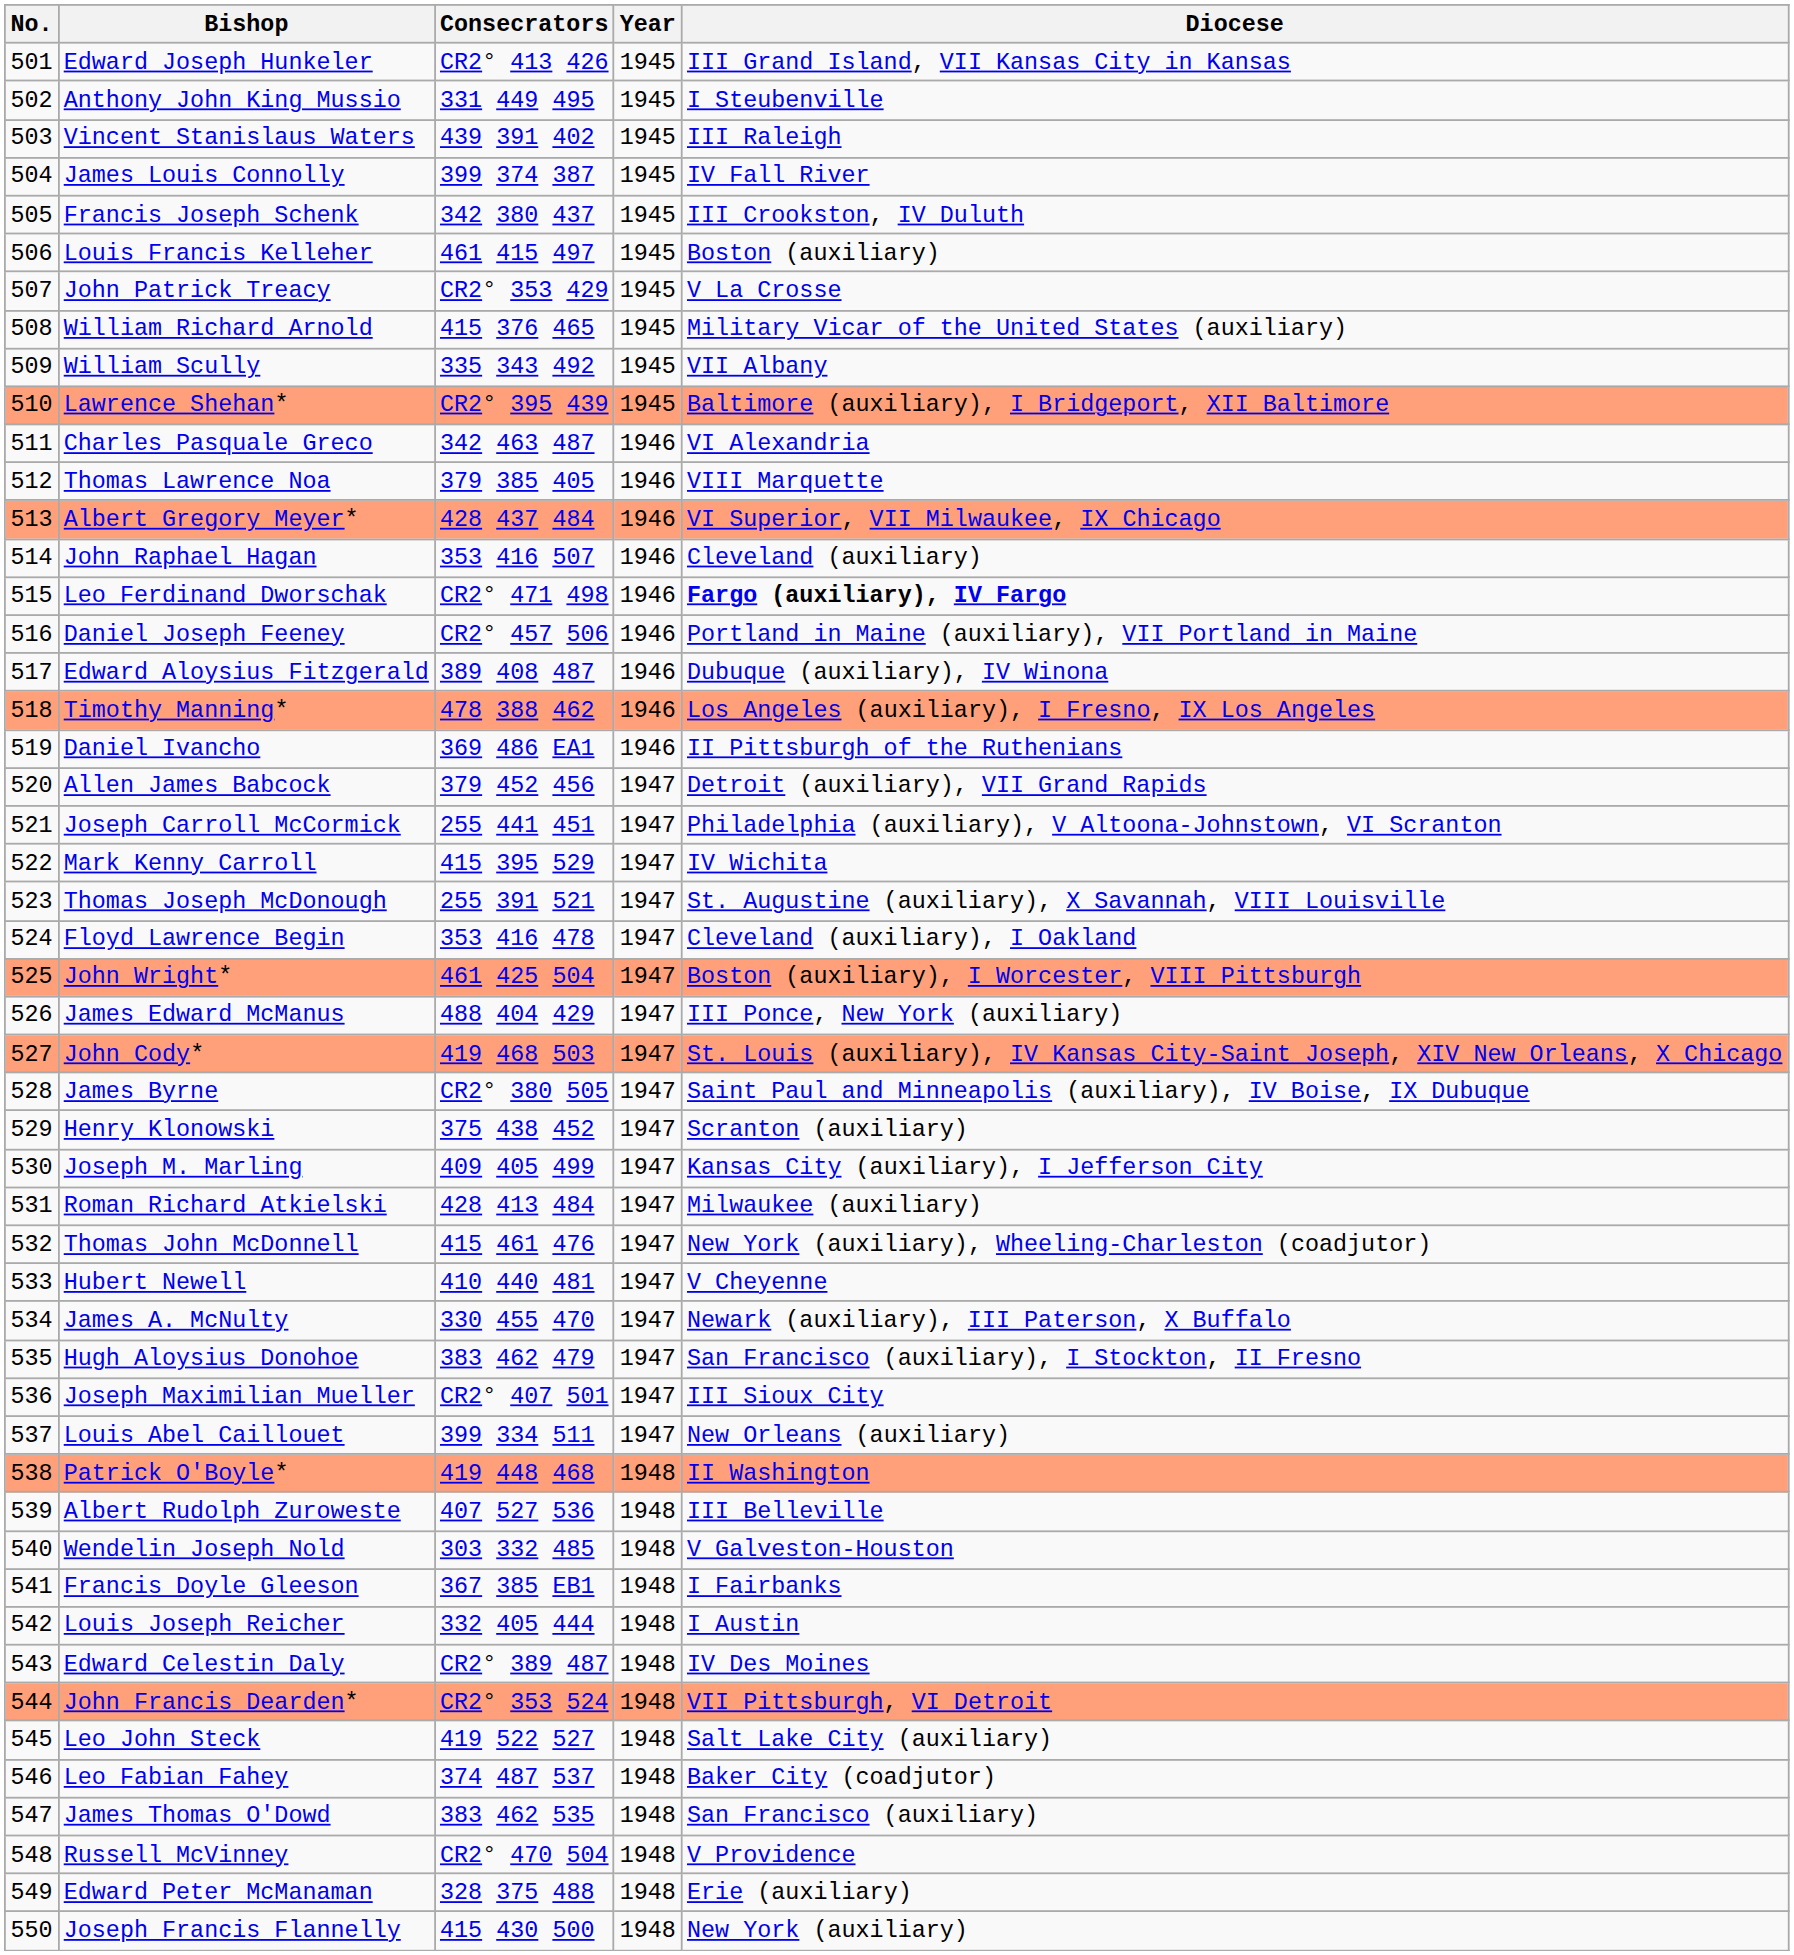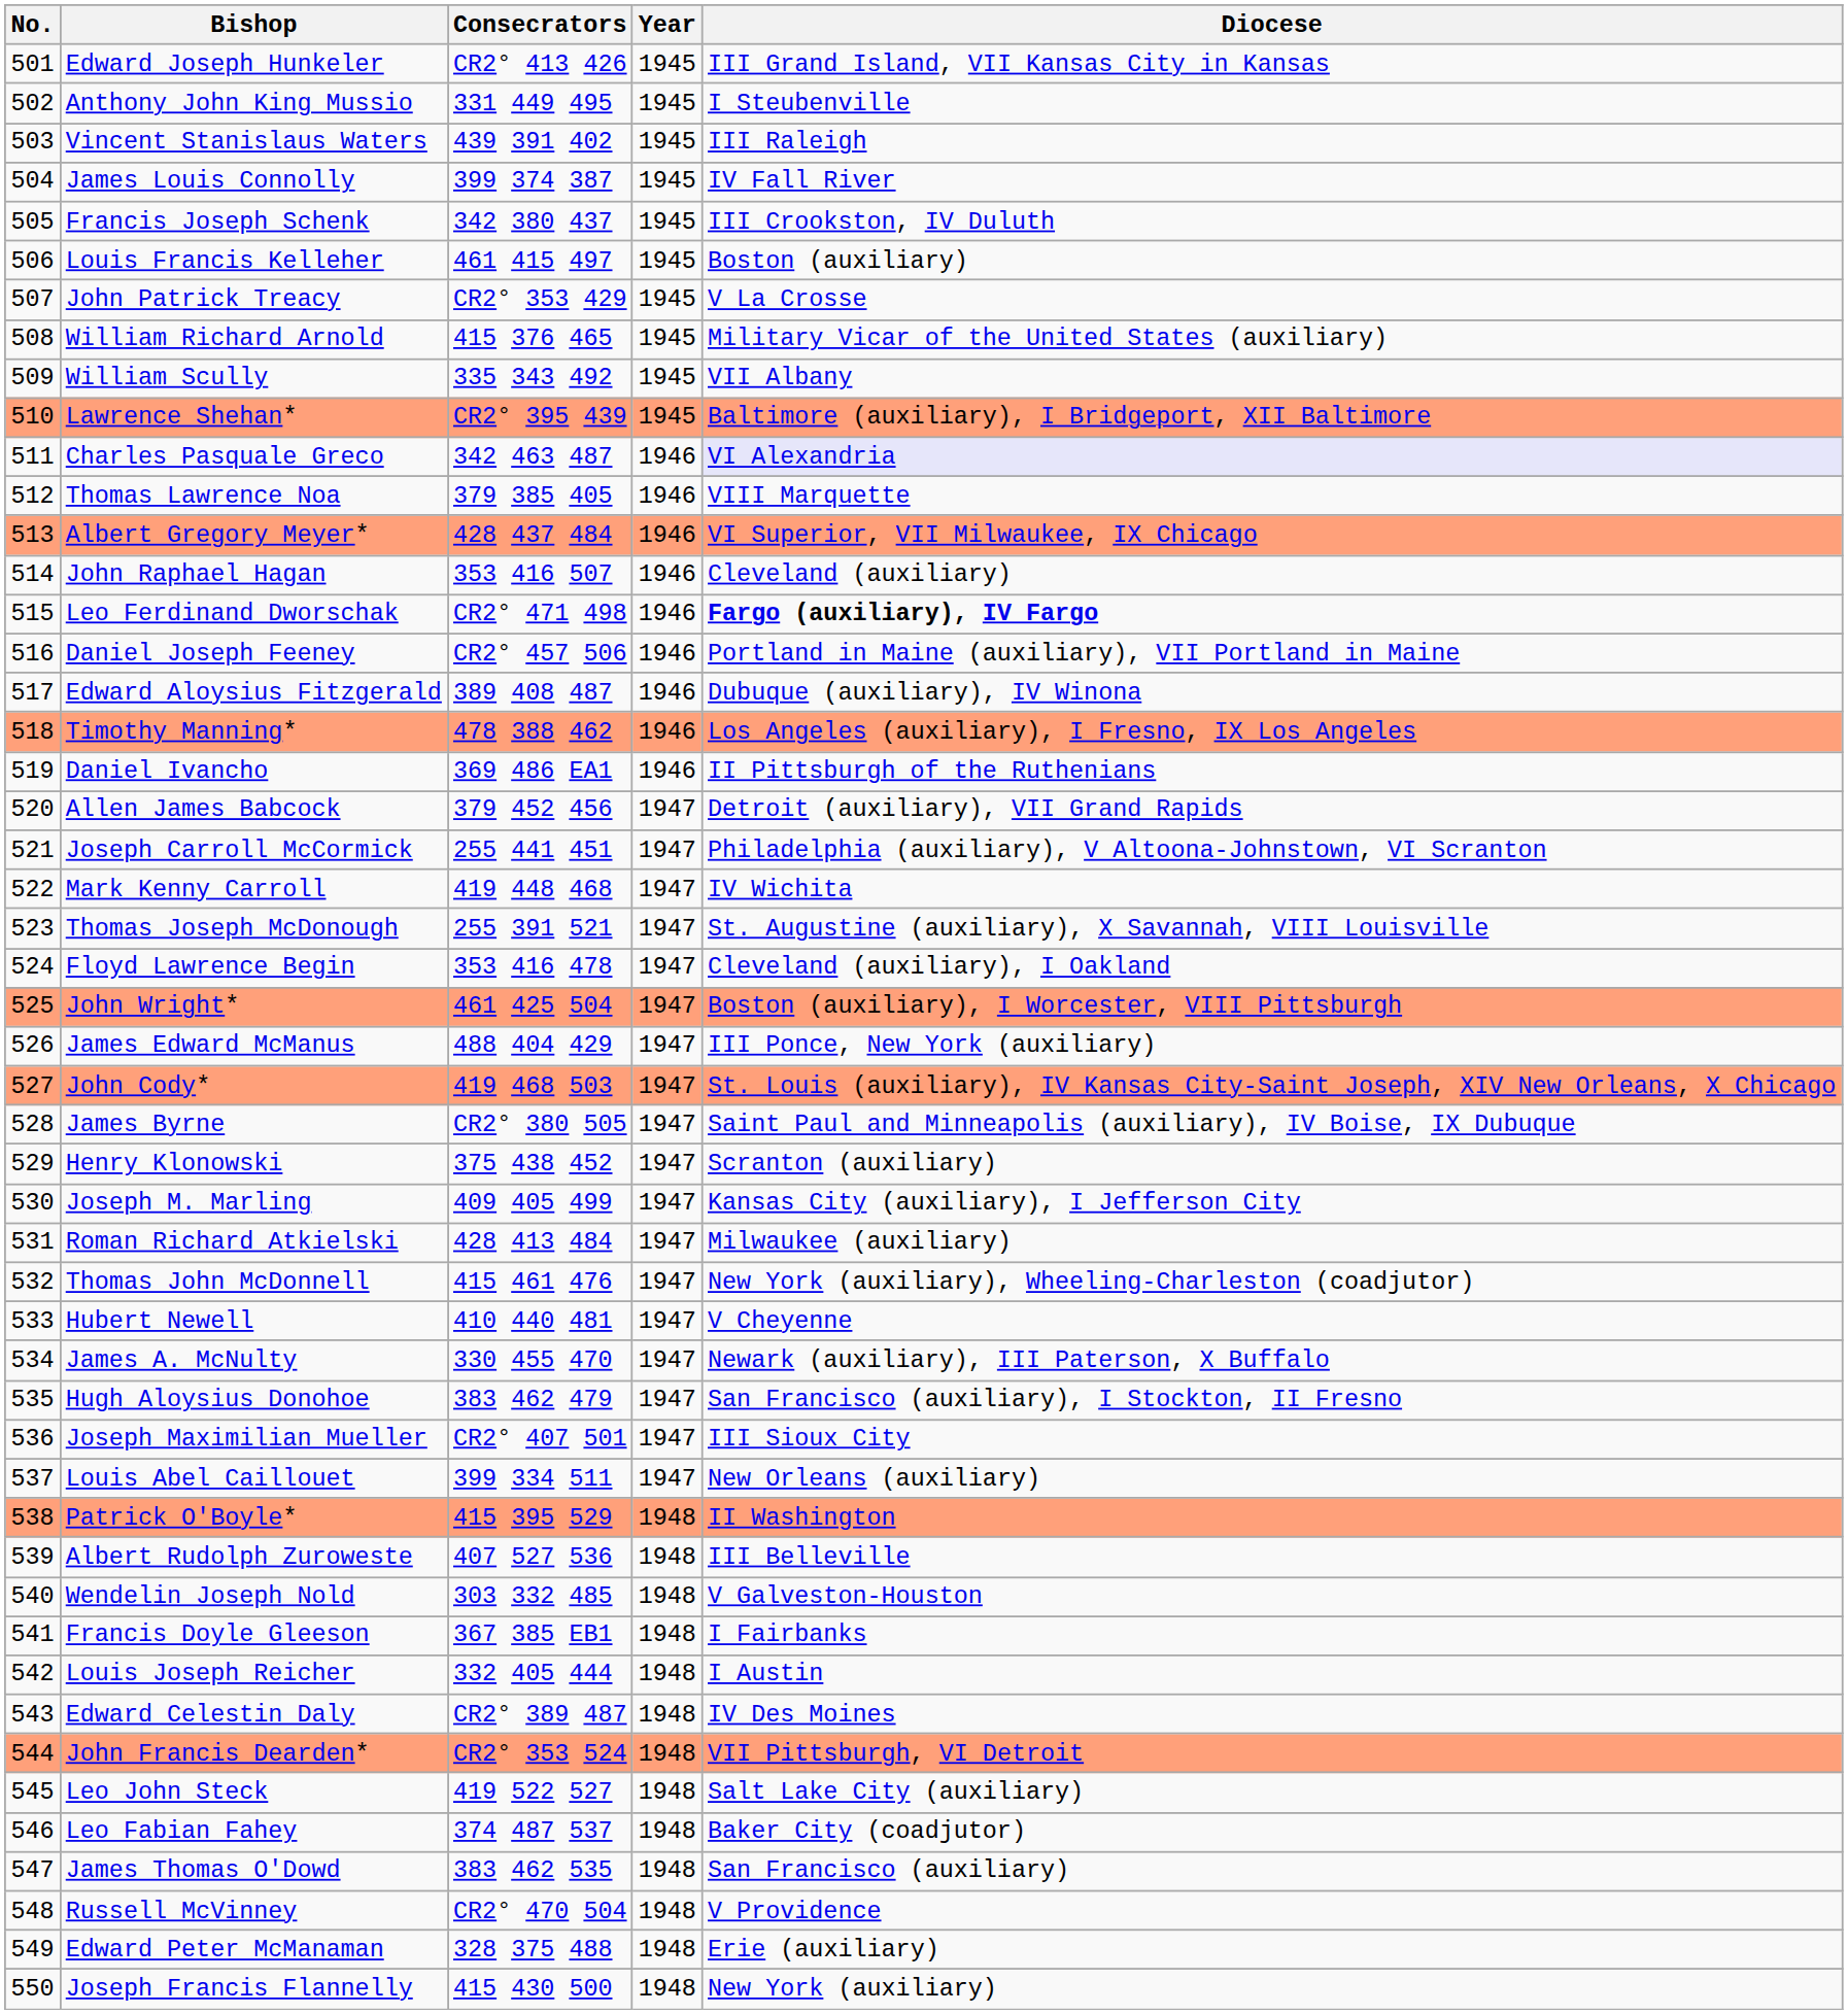Charles Pasquale Greco | Diocese: no background -> lavender background
Mark Kenny Carroll | Consecrators: 415 395 529 -> 419 448 468
Patrick O'Boyle* | Consecrators: 419 448 468 -> 415 395 529
